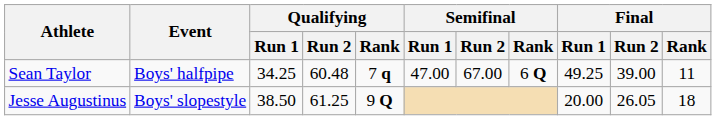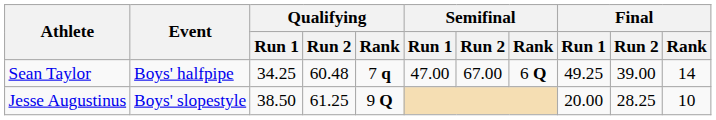Sean Taylor | Final / Rank: 11 -> 14
Jesse Augustinus | Final / Run 2: 26.05 -> 28.25
Jesse Augustinus | Final / Rank: 18 -> 10
